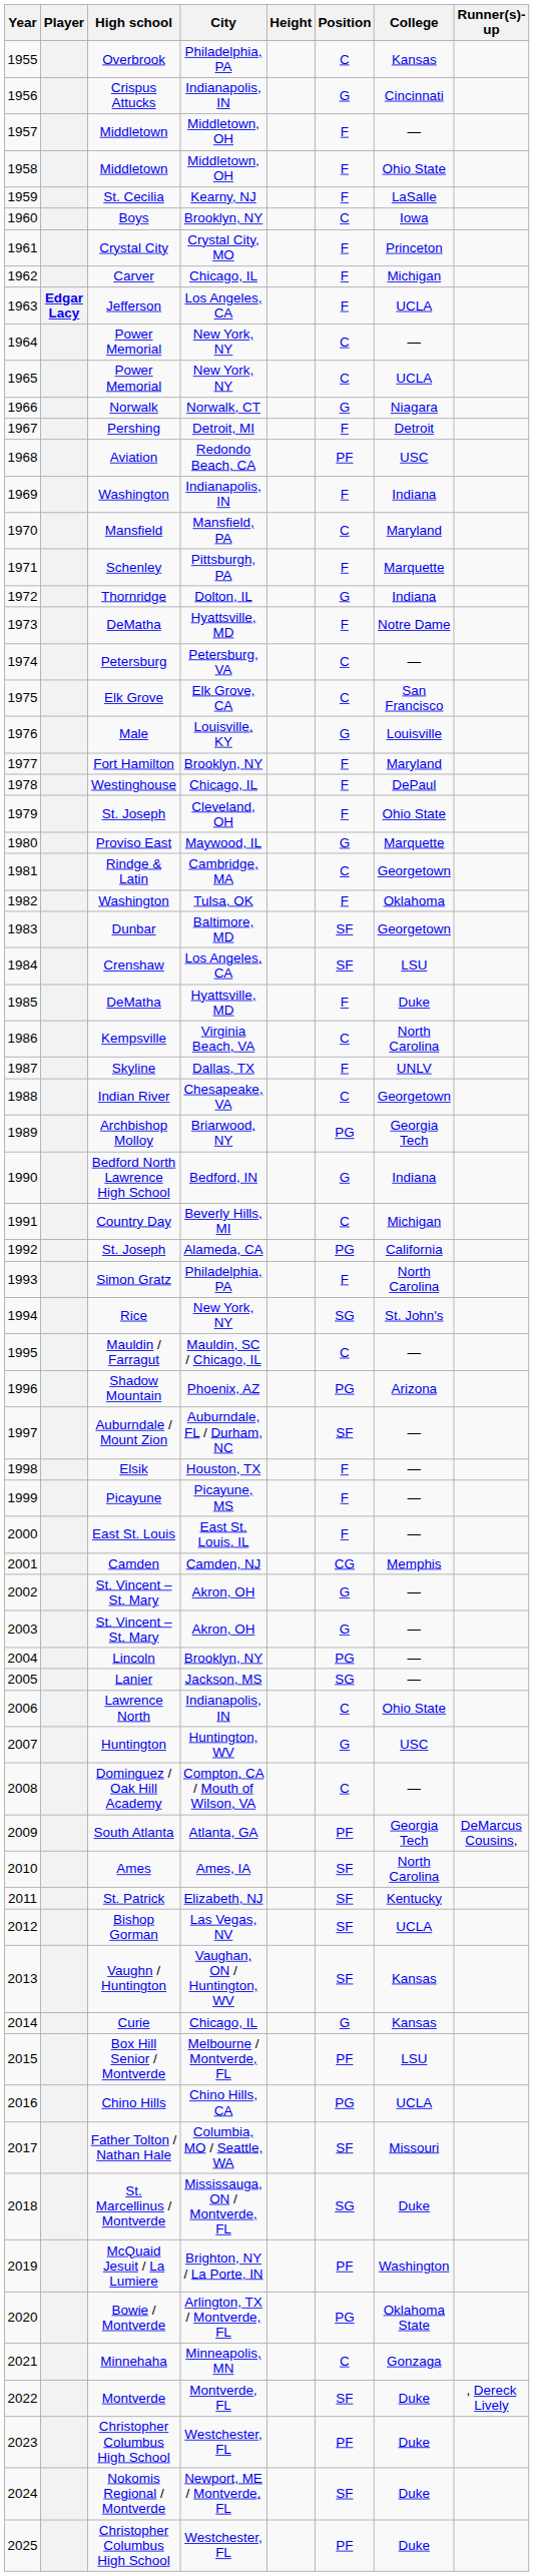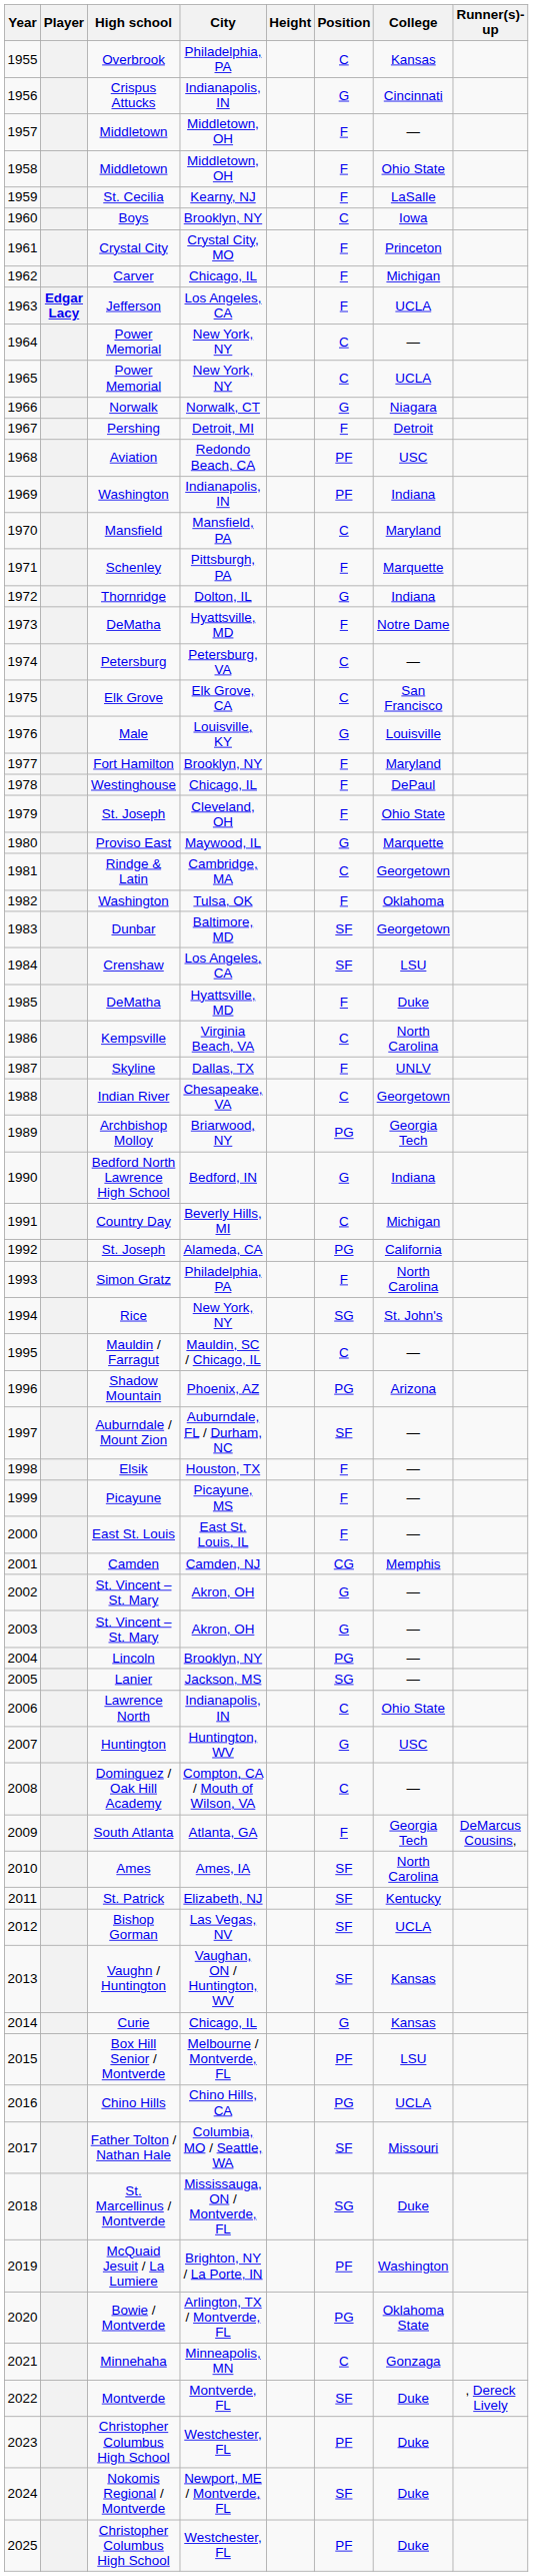1969 / Washington | Position: F -> PF
South Atlanta | Position: PF -> F
